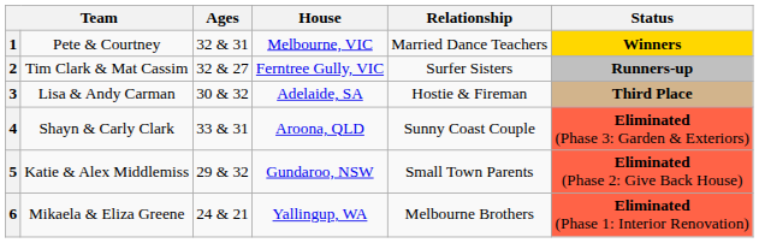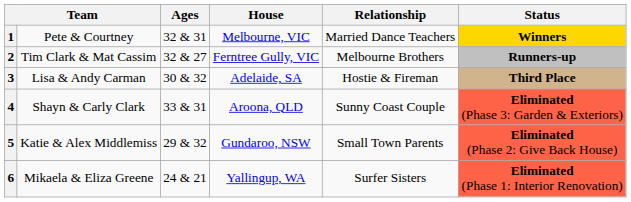2 | Relationship: Surfer Sisters -> Melbourne Brothers
6 | Relationship: Melbourne Brothers -> Surfer Sisters
